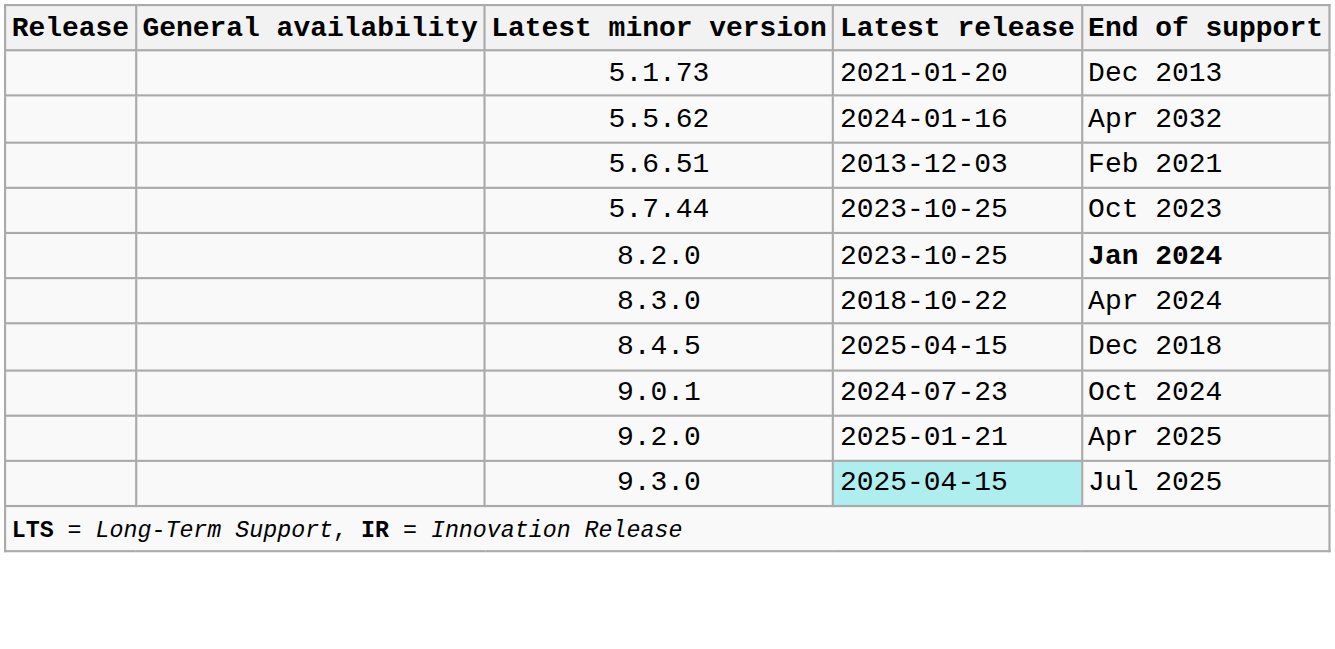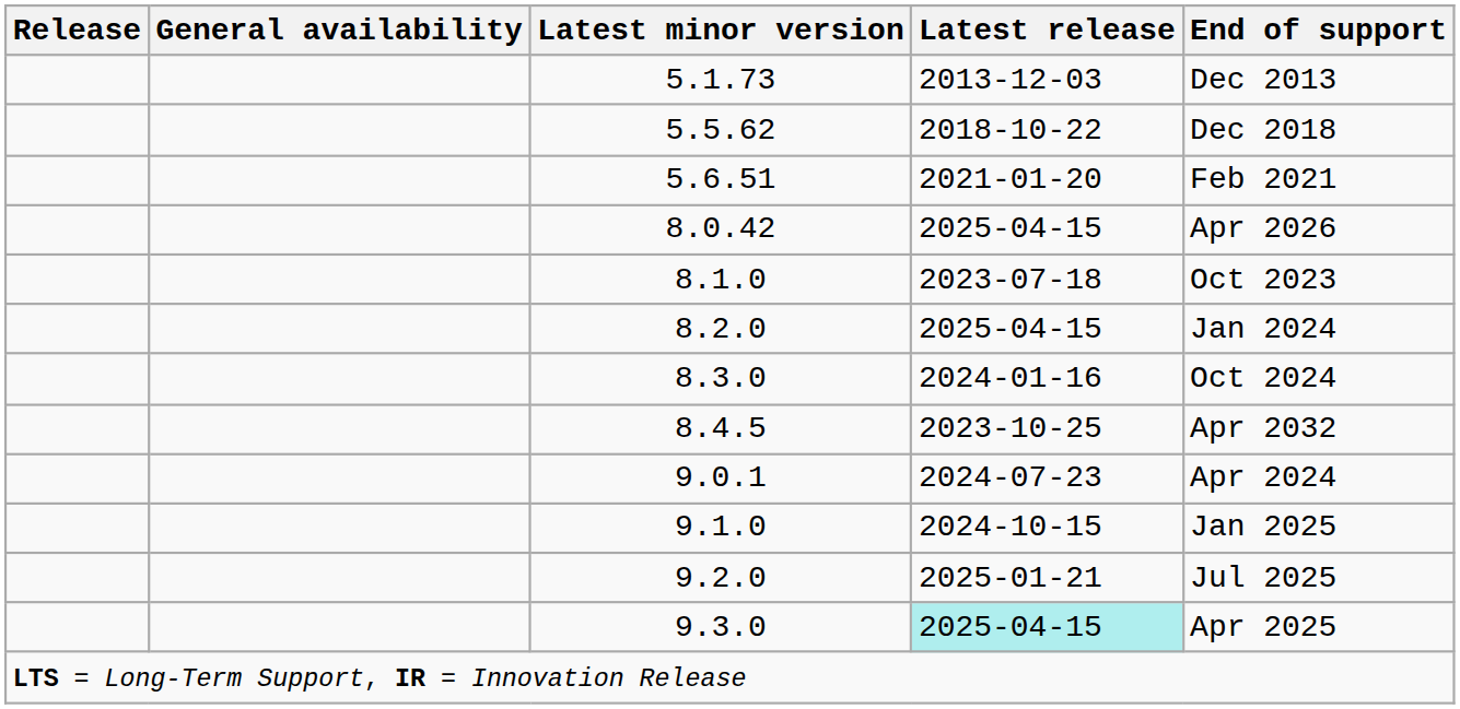5.1.73 | Latest release: 2021-01-20 -> 2013-12-03
5.5.62 | Latest release: 2024-01-16 -> 2018-10-22
5.5.62 | End of support: Apr 2032 -> Dec 2018
5.6.51 | Latest release: 2013-12-03 -> 2021-01-20
- row: 5.7.44 | 2023-10-25 | Oct 2023
+ row: 8.0.42 | 2025-04-15 | Apr 2026
+ row: 8.1.0 | 2023-07-18 | Oct 2023
8.2.0 | Latest release: 2023-10-25 -> 2025-04-15
8.2.0 | End of support: bold -> normal
8.3.0 | Latest release: 2018-10-22 -> 2024-01-16
8.3.0 | End of support: Apr 2024 -> Oct 2024
8.4.5 | Latest release: 2025-04-15 -> 2023-10-25
8.4.5 | End of support: Dec 2018 -> Apr 2032
9.0.1 | End of support: Oct 2024 -> Apr 2024
+ row: 9.1.0 | 2024-10-15 | Jan 2025
9.2.0 | End of support: Apr 2025 -> Jul 2025
9.3.0 | End of support: Jul 2025 -> Apr 2025
